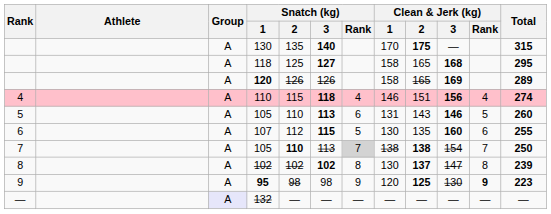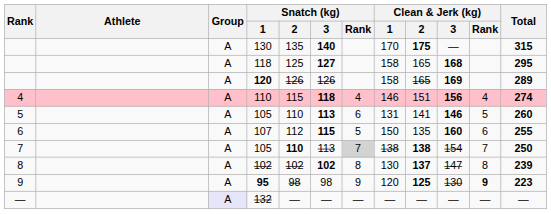5 / 105 | Clean & Jerk (kg) / 2: 143 -> 141
107 | Clean & Jerk (kg) / 1: 130 -> 150
